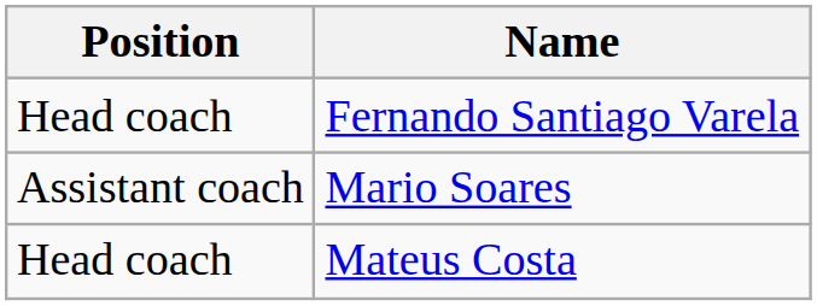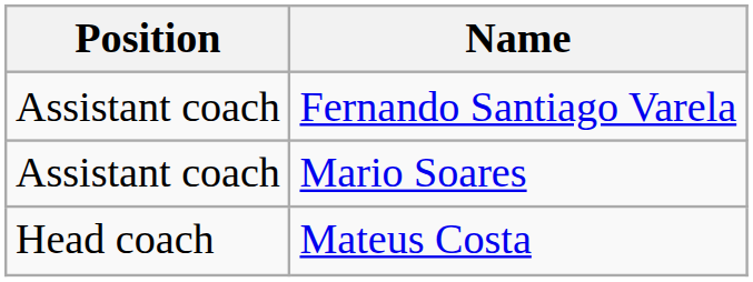Fernando Santiago Varela | Position: Head coach -> Assistant coach
